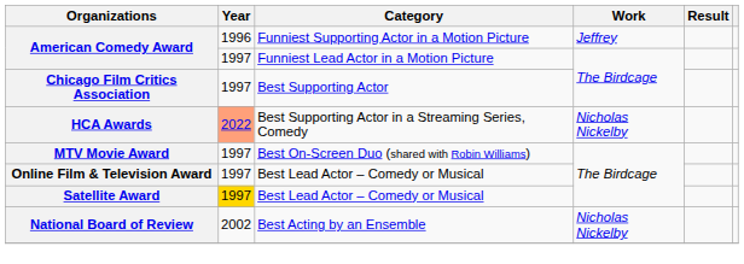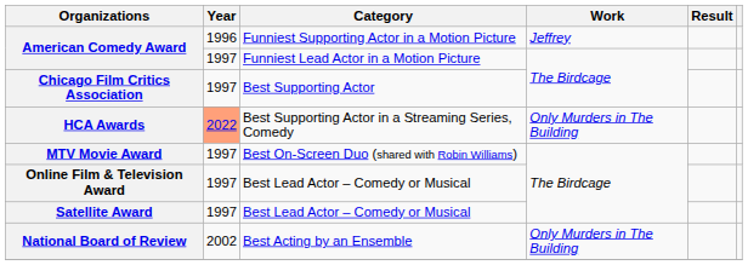HCA Awards | Work: Nicholas Nickelby -> Only Murders in The Building
Satellite Award | Year: gold background -> no background
National Board of Review | Work: Nicholas Nickelby -> Only Murders in The Building
